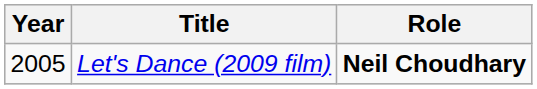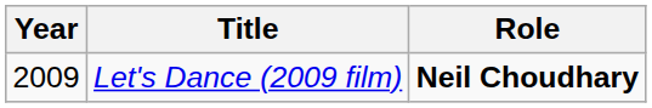Let's Dance (2009 film) | Year: 2005 -> 2009
